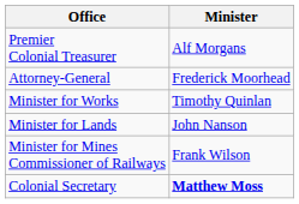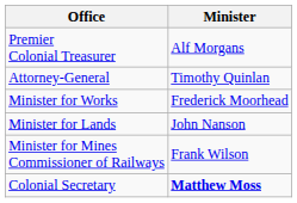Attorney-General | Minister: Frederick Moorhead -> Timothy Quinlan
Minister for Works | Minister: Timothy Quinlan -> Frederick Moorhead
